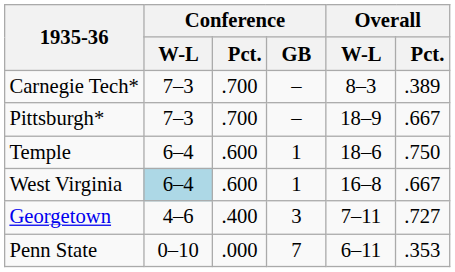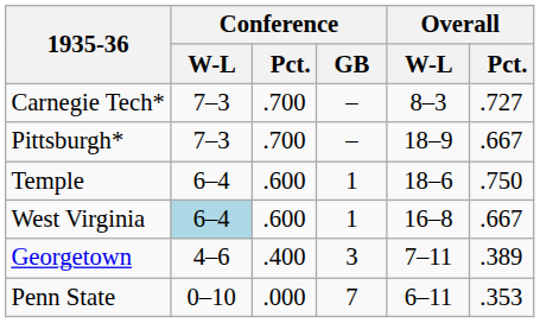Carnegie Tech* | Overall / Pct.: .389 -> .727
Georgetown | Overall / Pct.: .727 -> .389
